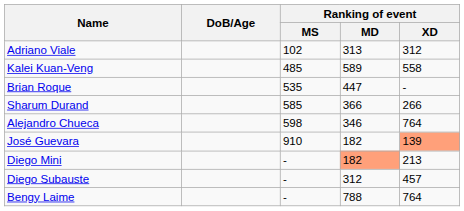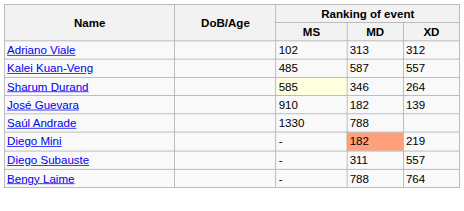Kalei Kuan-Veng | Ranking of event / MD: 589 -> 587
Kalei Kuan-Veng | Ranking of event / XD: 558 -> 557
- row: Brian Roque | 535 | 447 | -
Sharum Durand | Ranking of event / MS: no background -> lightyellow background
Sharum Durand | Ranking of event / MD: 366 -> 346
Sharum Durand | Ranking of event / XD: 266 -> 264
- row: Alejandro Chueca | 598 | 346 | 764
José Guevara | Ranking of event / XD: lightsalmon background -> no background
+ row: Saúl Andrade | 1330 | 788
Diego Mini | Ranking of event / XD: 213 -> 219
Diego Subauste | Ranking of event / MD: 312 -> 311
Diego Subauste | Ranking of event / XD: 457 -> 557
